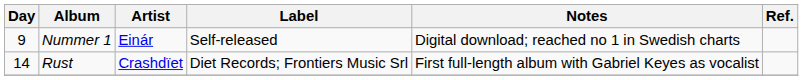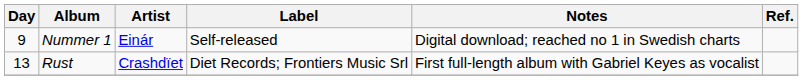Rust | Day: 14 -> 13
